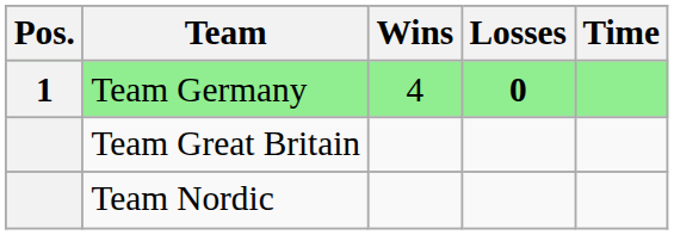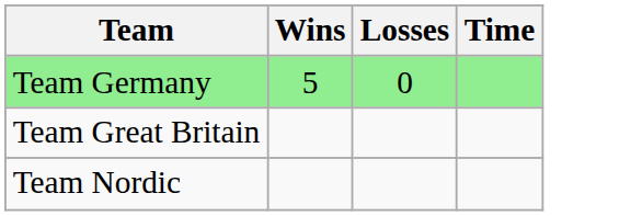- column: Pos. | 1
Team Germany | Wins: 4 -> 5
Team Germany | Losses: bold -> normal
